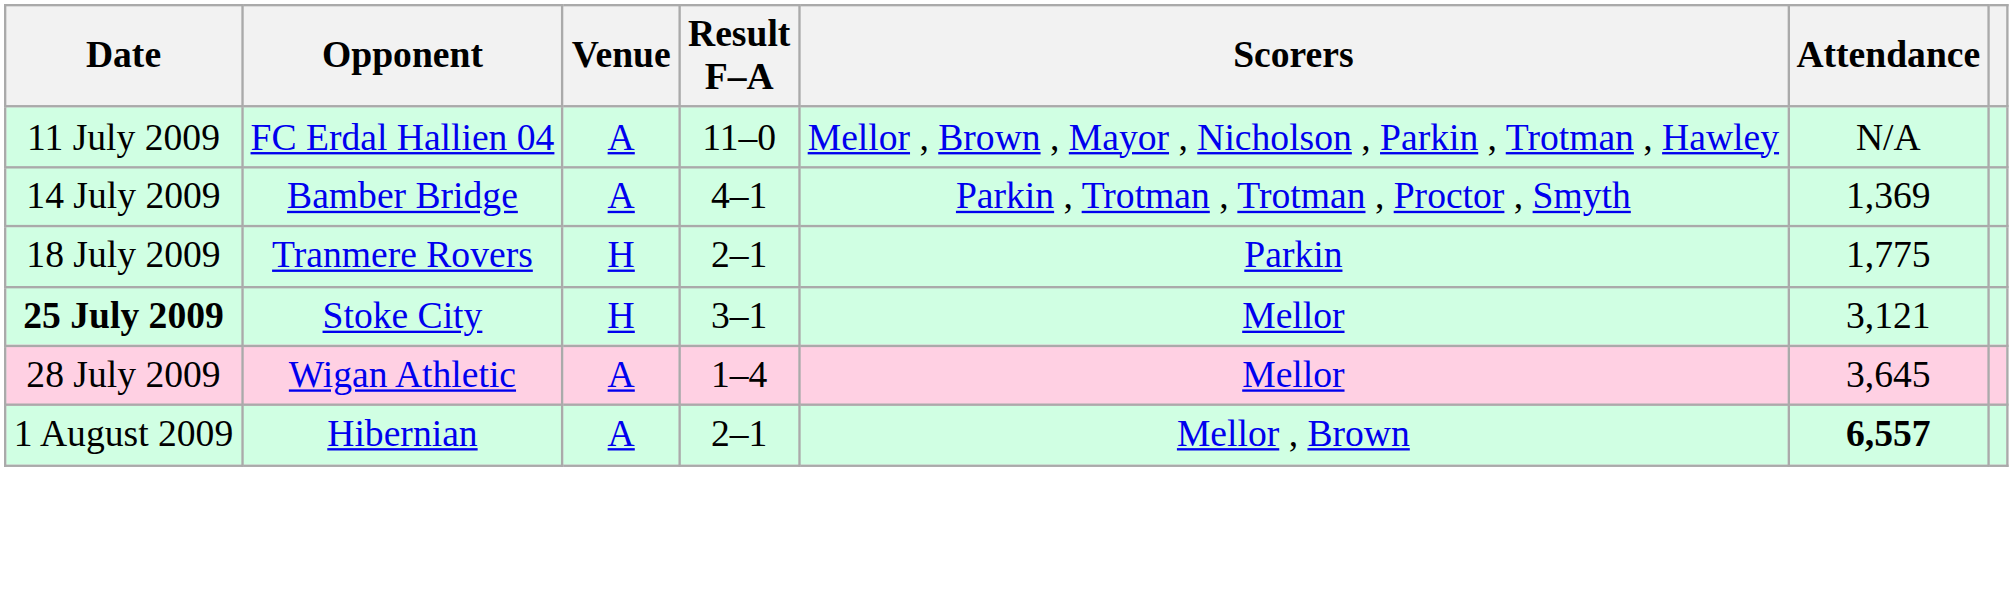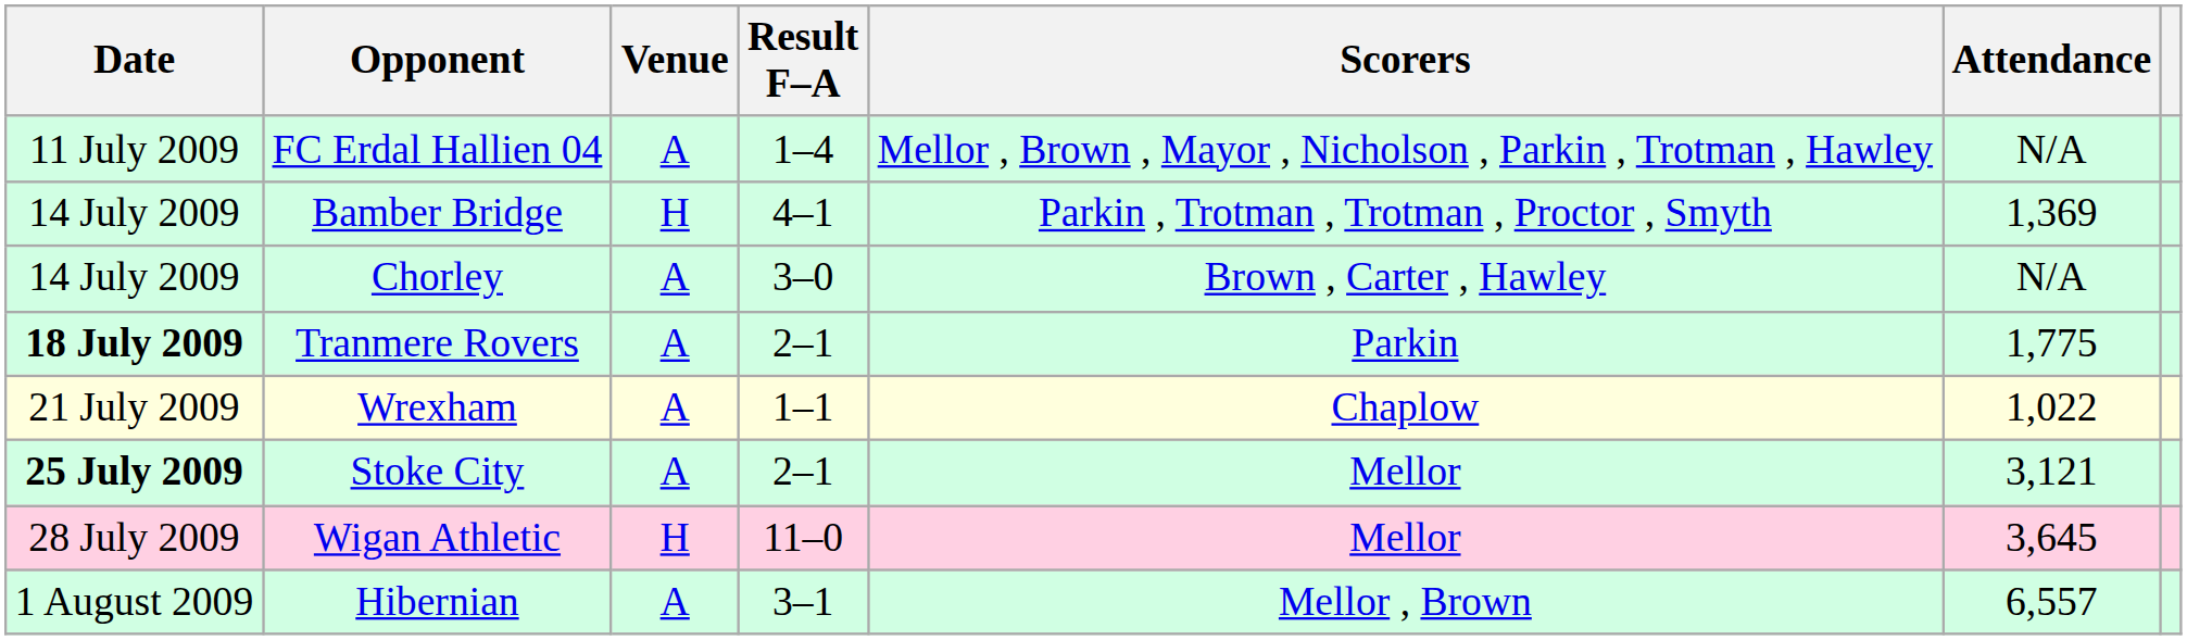FC Erdal Hallien 04 | Result F–A: 11–0 -> 1–4
Bamber Bridge | Venue: A -> H
+ row: 14 July 2009 | Chorley | A | 3–0 | Brown , Carter , Hawley | N/A
Tranmere Rovers | Date: normal -> bold
Tranmere Rovers | Venue: H -> A
+ row: 21 July 2009 | Wrexham | A | 1–1 | Chaplow | 1,022
Stoke City | Venue: H -> A
Stoke City | Result F–A: 3–1 -> 2–1
Wigan Athletic | Venue: A -> H
Wigan Athletic | Result F–A: 1–4 -> 11–0
Hibernian | Result F–A: 2–1 -> 3–1
Hibernian | Attendance: bold -> normal
